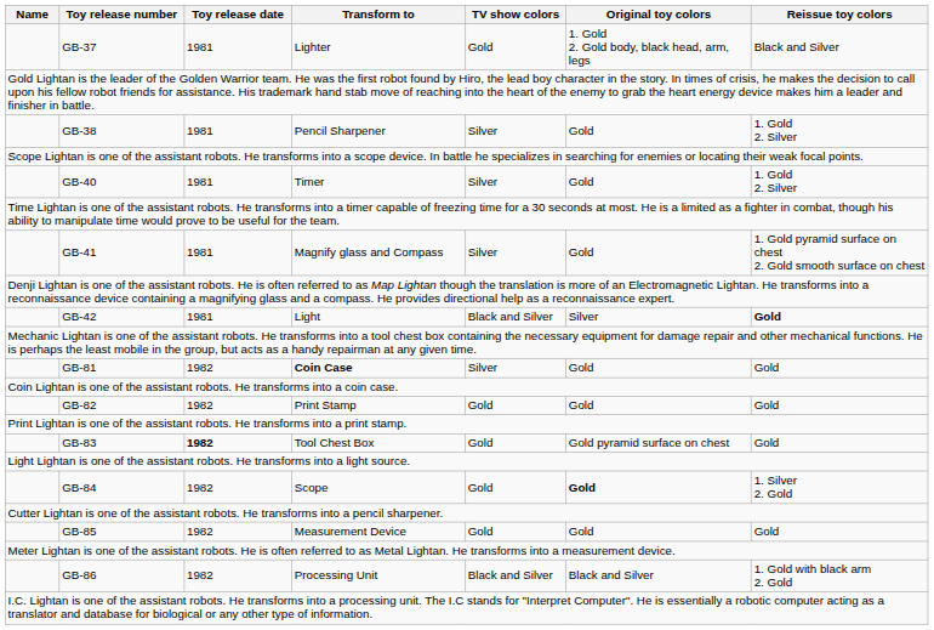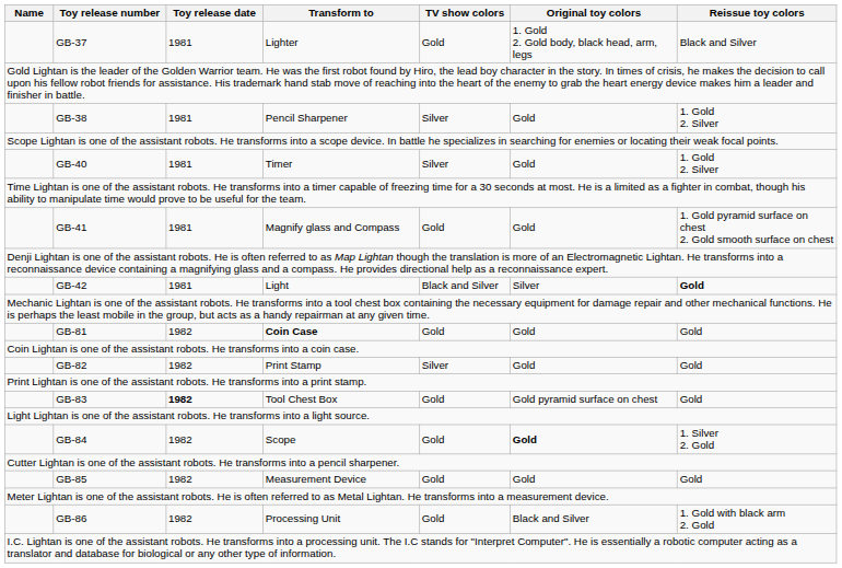GB-41 | TV show colors: Silver -> Gold
GB-81 | TV show colors: Silver -> Gold
GB-82 | TV show colors: Gold -> Silver
GB-86 | TV show colors: Black and Silver -> Gold
